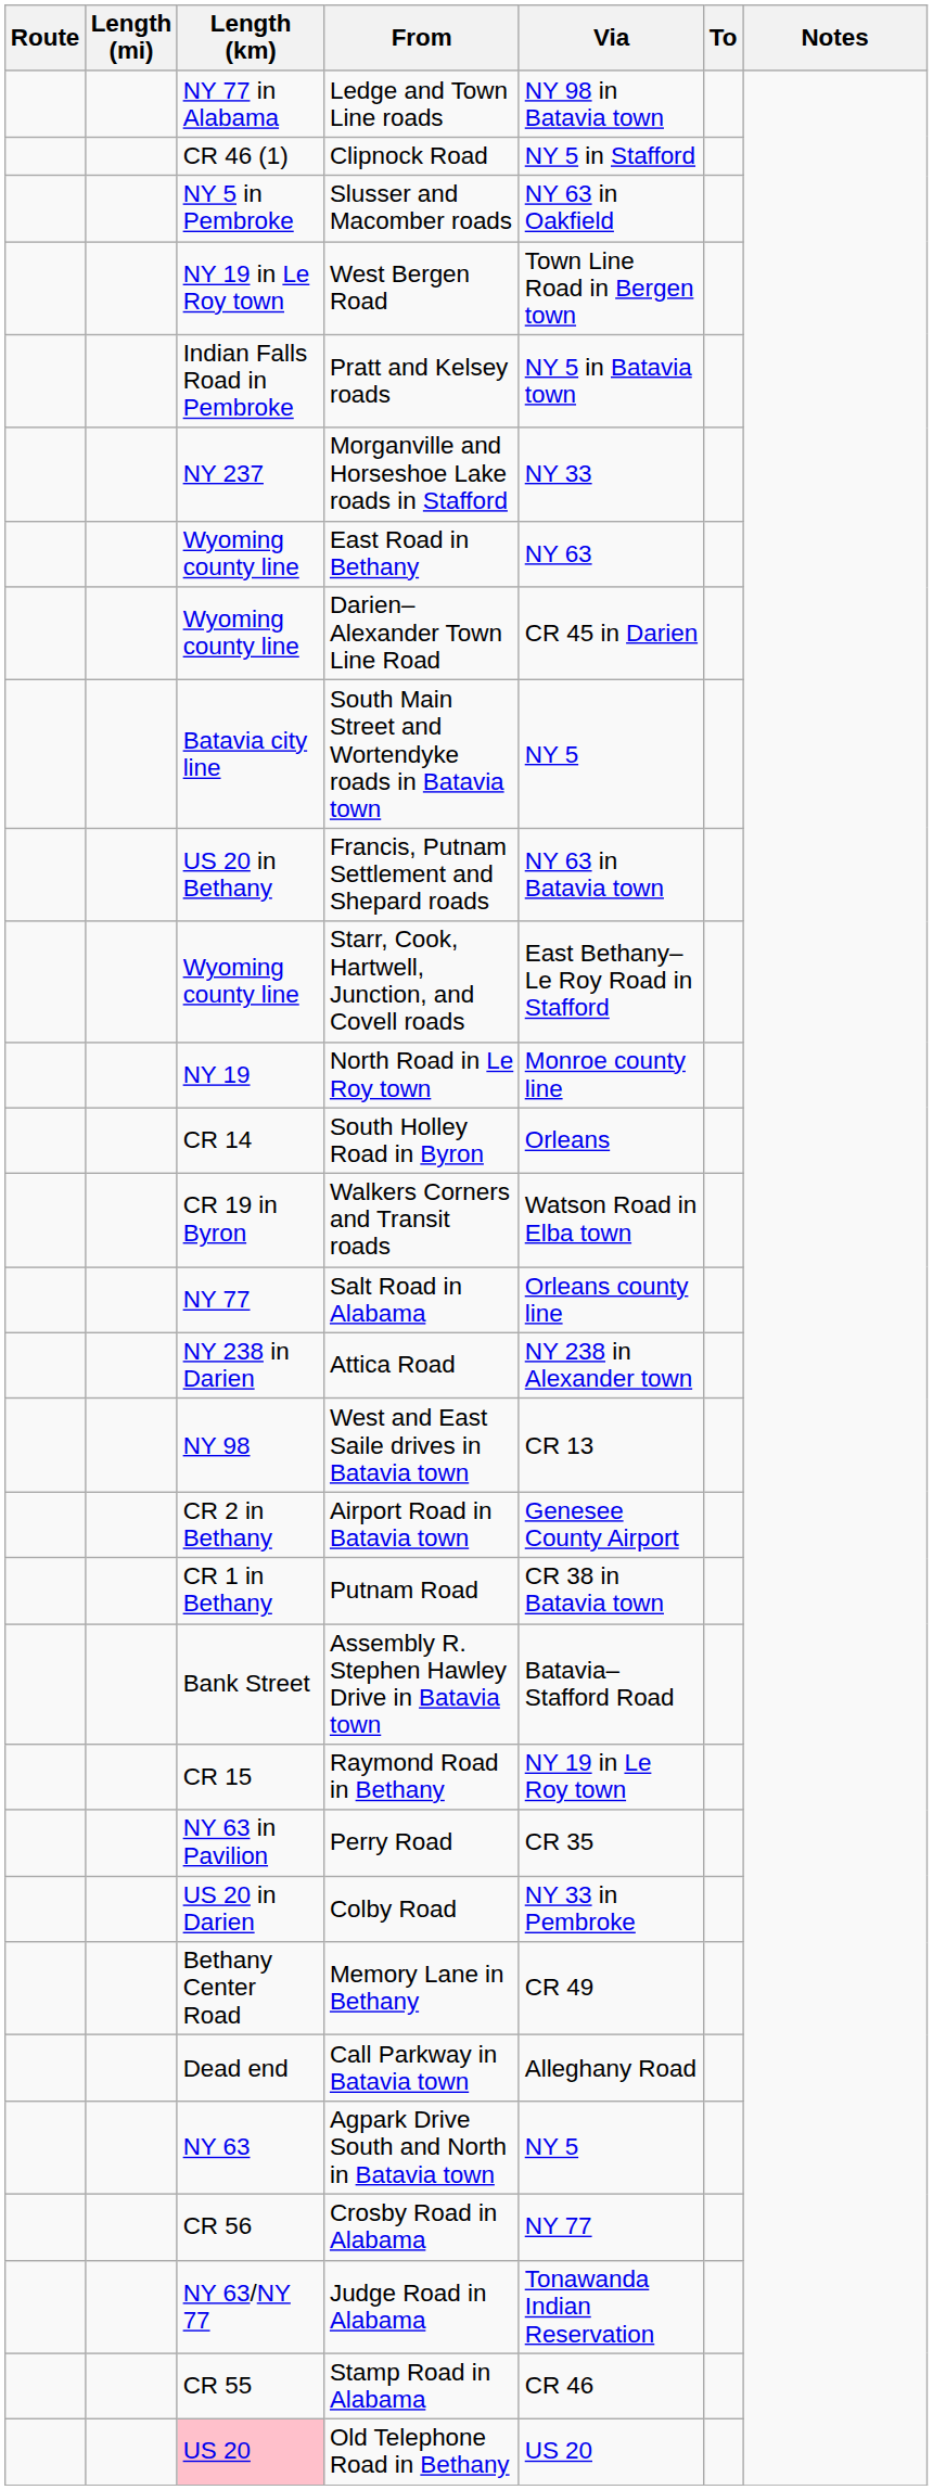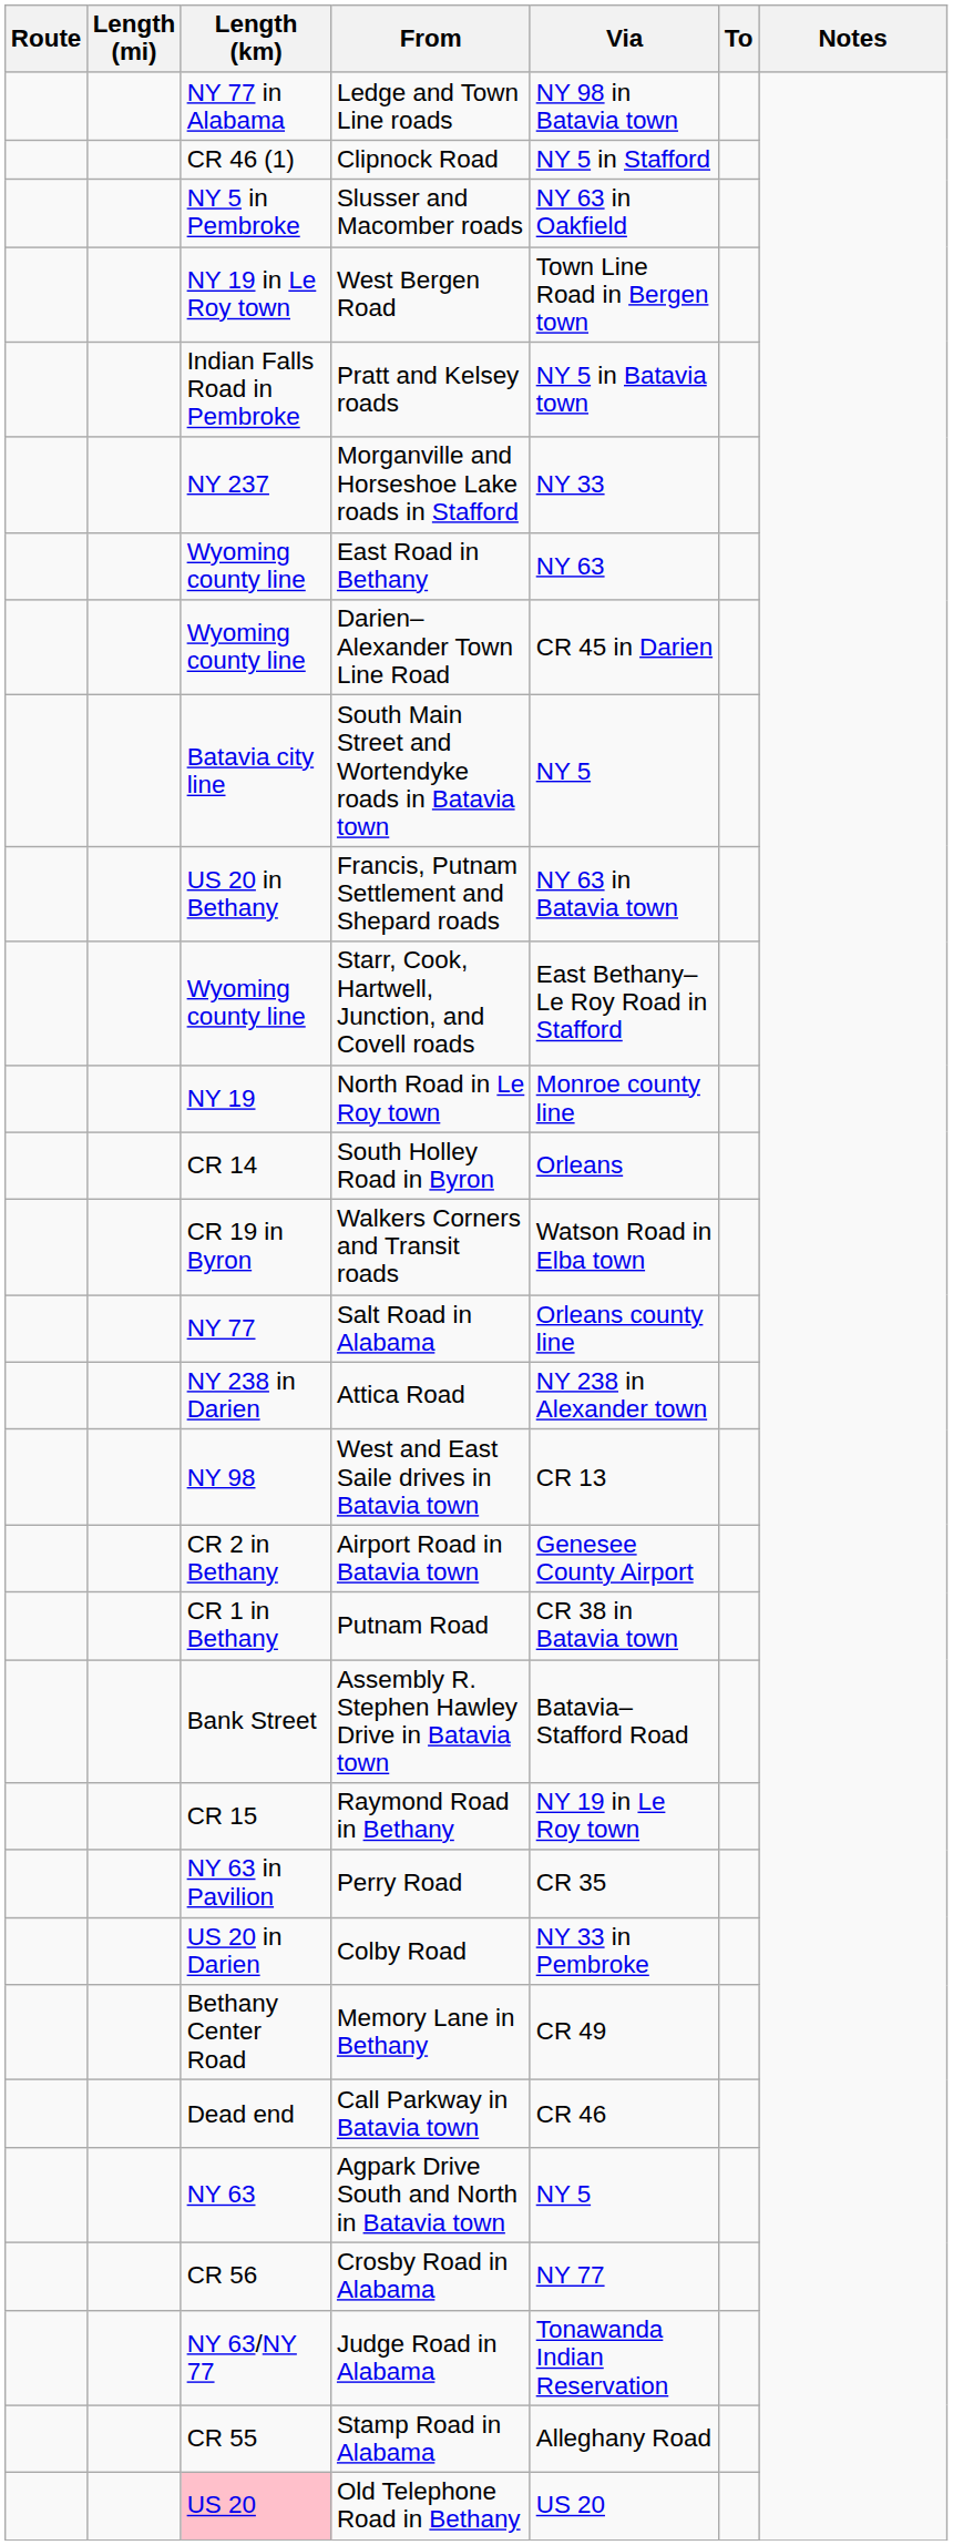Call Parkway in Batavia town | Via: Alleghany Road -> CR 46
Stamp Road in Alabama | Via: CR 46 -> Alleghany Road
